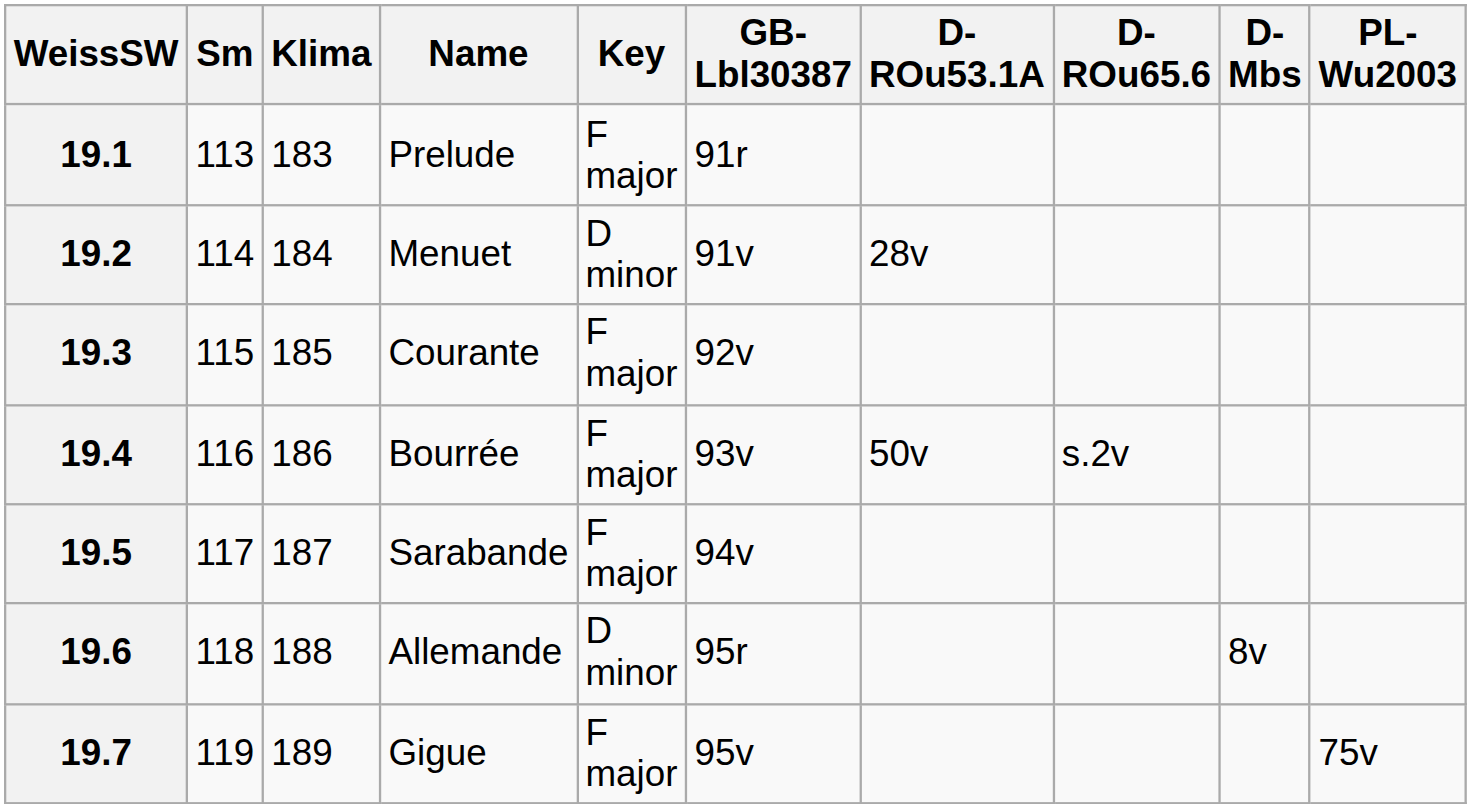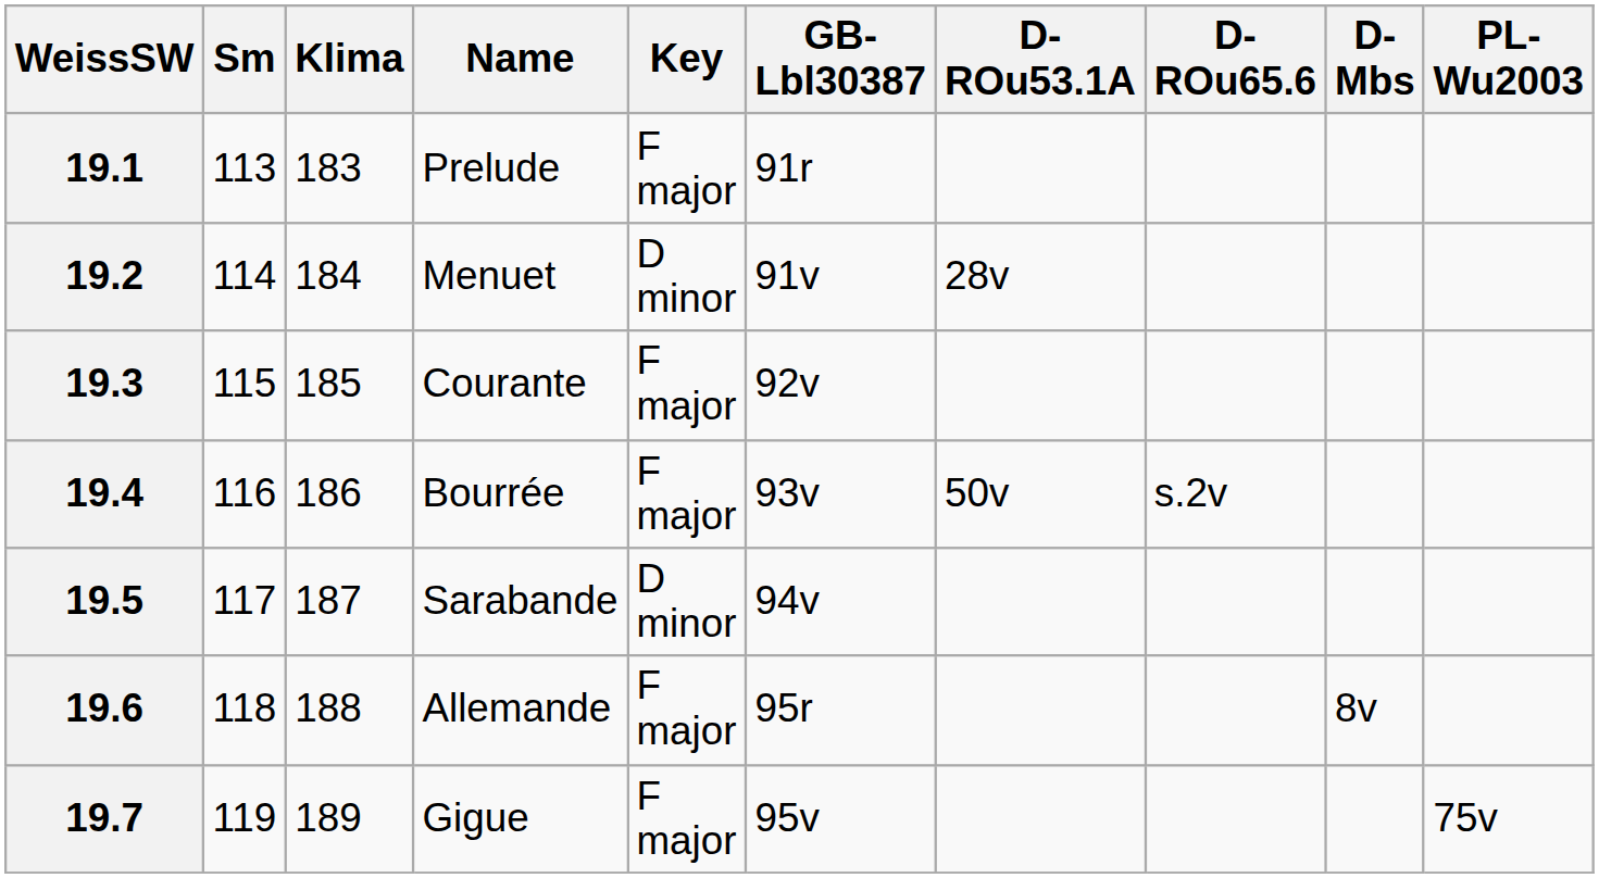19.5 | Key: F major -> D minor
19.6 | Key: D minor -> F major
